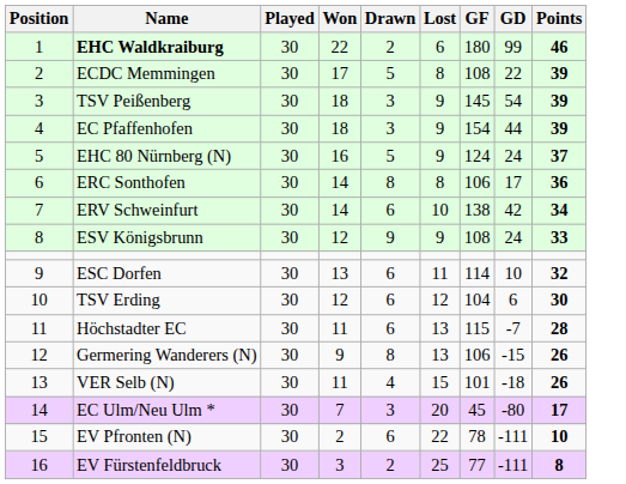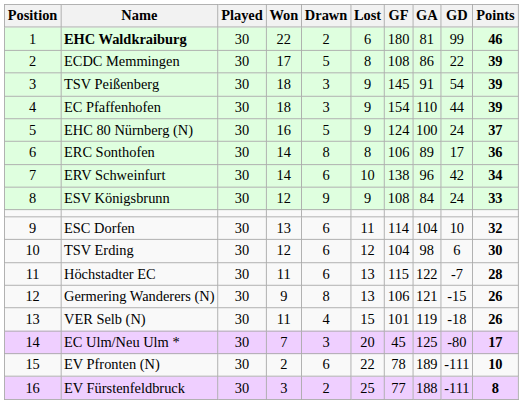+ column: GA | 81 | 86 | 91 | 110 | 100 | 89 | 96 | 84 | 104 | 98 | 122 | 121 | 119 | 125 | 189 | 188
